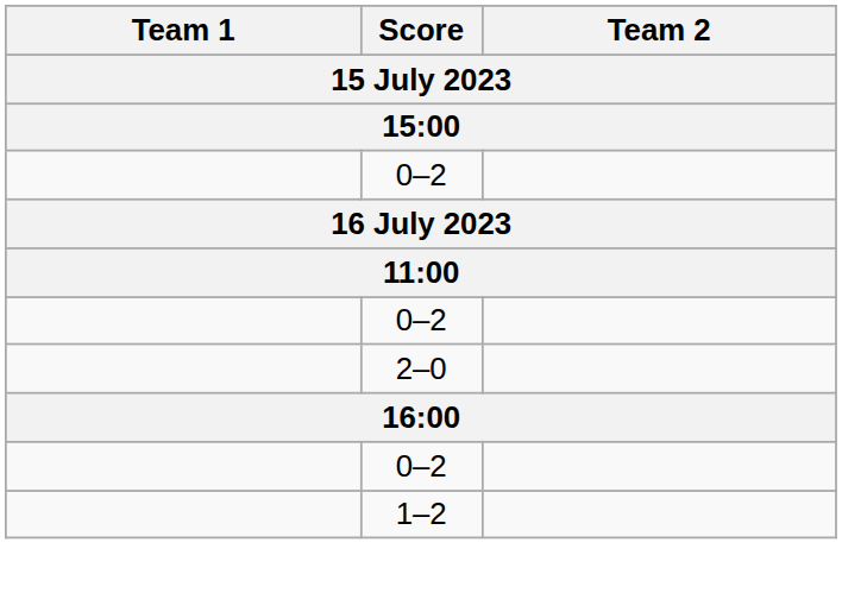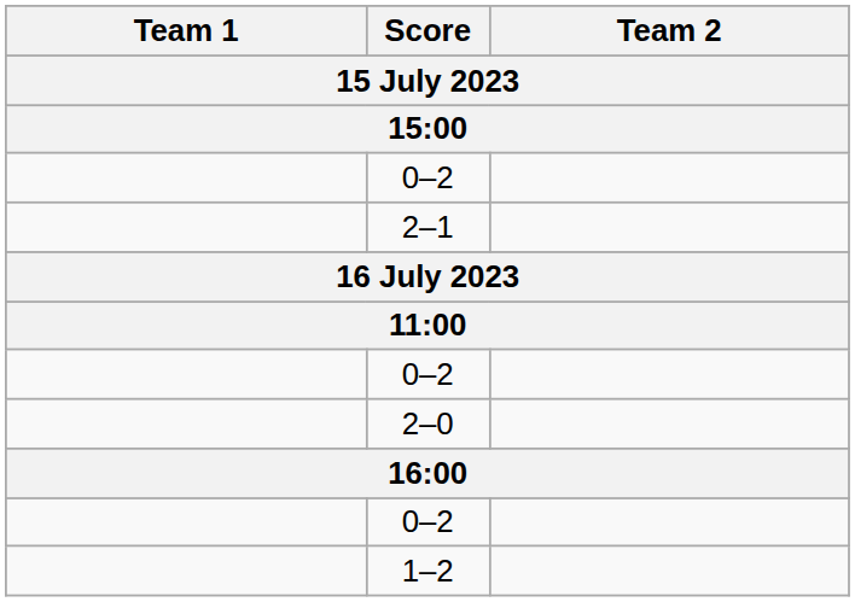+ row: 2–1
